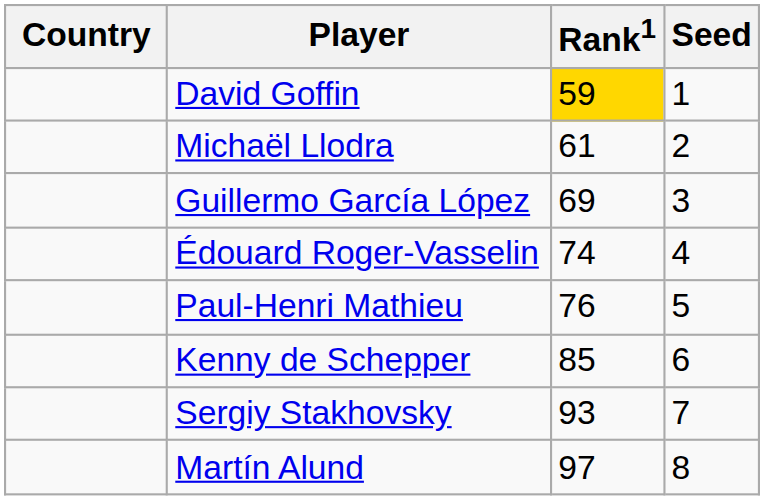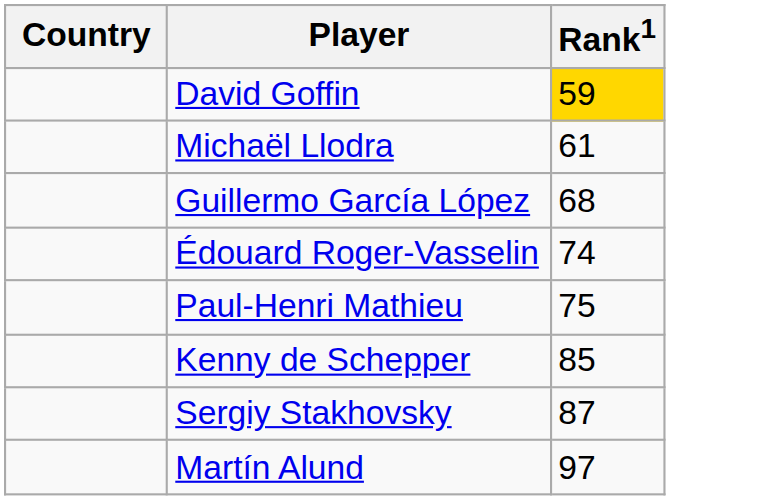- column: Seed | 1 | 2 | 3 | 4 | 5 | 6 | 7 | 8
Guillermo García López | Rank1: 69 -> 68
Paul-Henri Mathieu | Rank1: 76 -> 75
Sergiy Stakhovsky | Rank1: 93 -> 87
